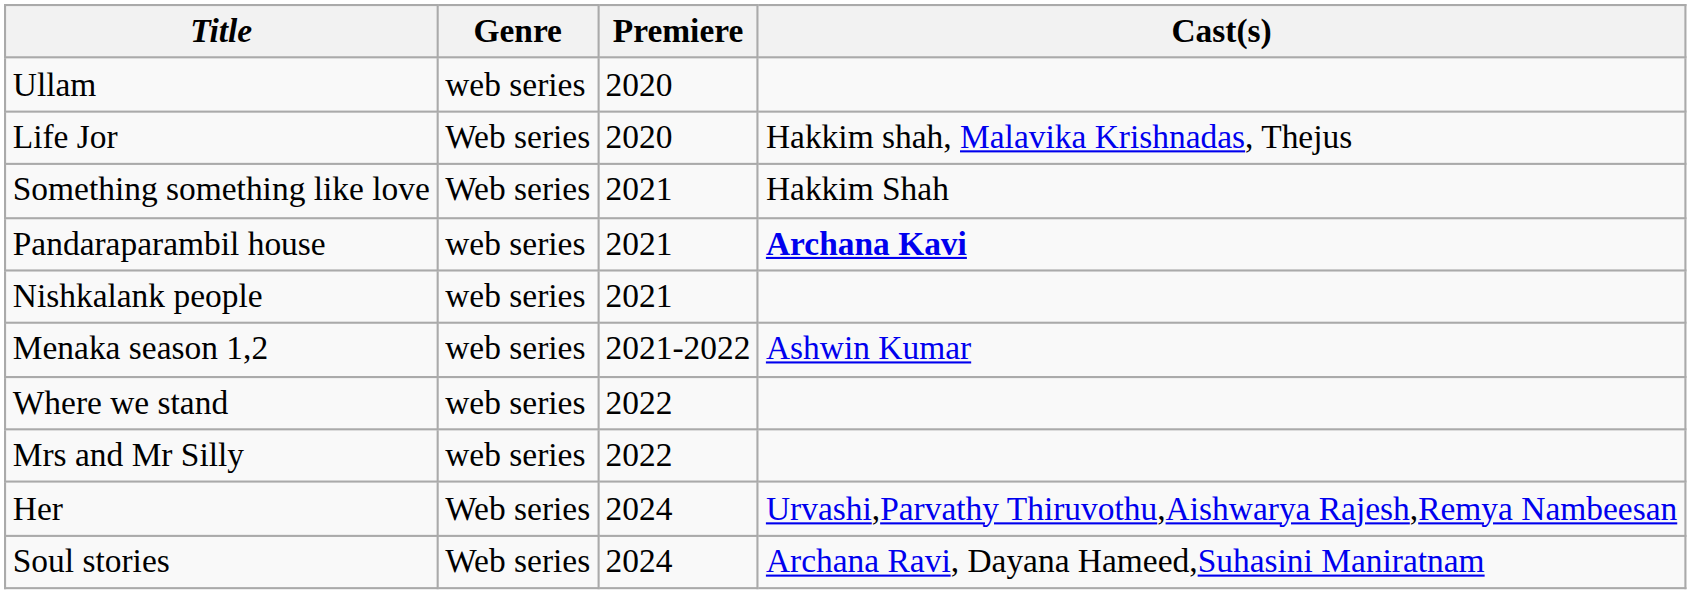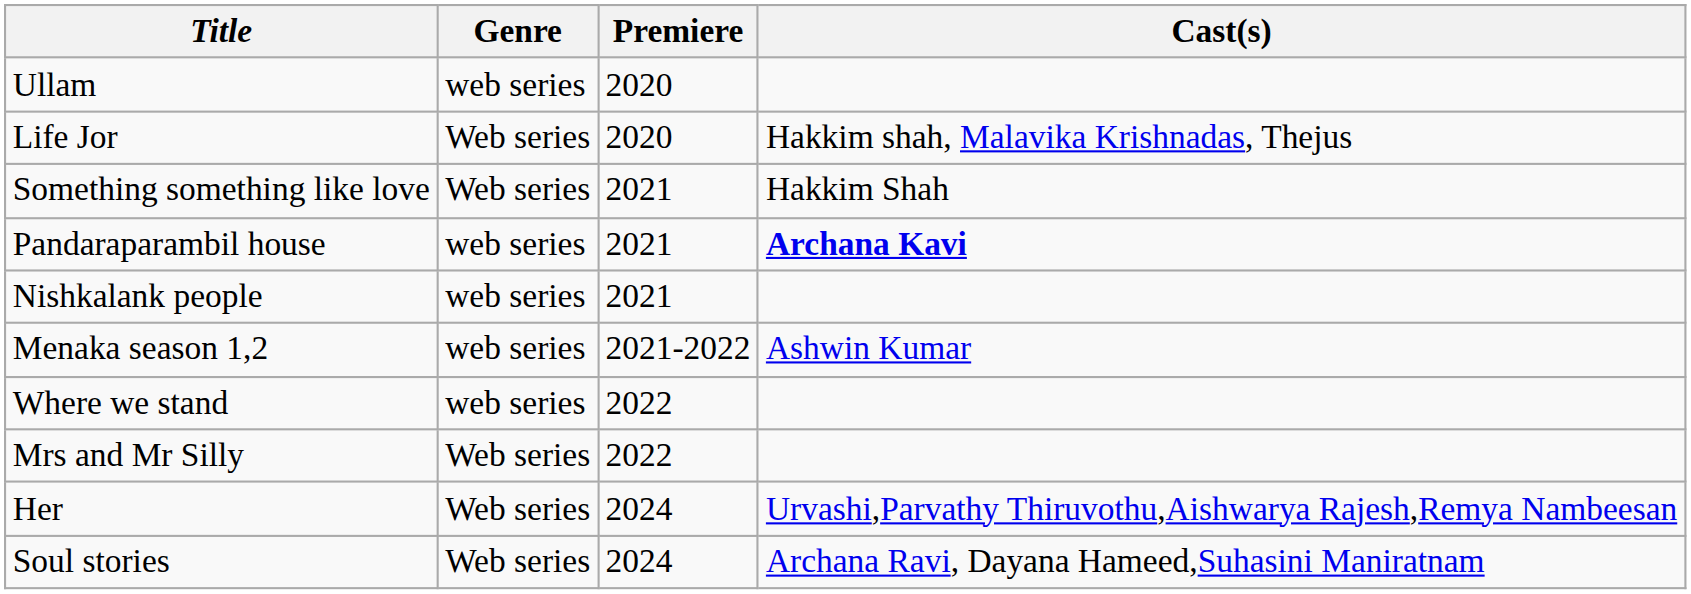Mrs and Mr Silly | Genre: web series -> Web series
